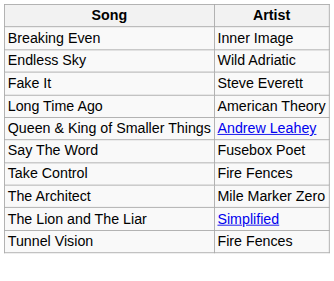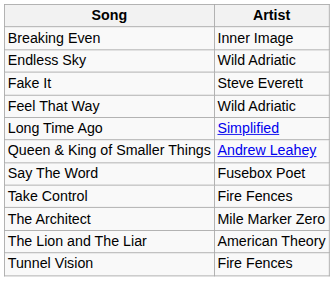+ row: Feel That Way | Wild Adriatic
Long Time Ago | Artist: American Theory -> Simplified
The Lion and The Liar | Artist: Simplified -> American Theory
